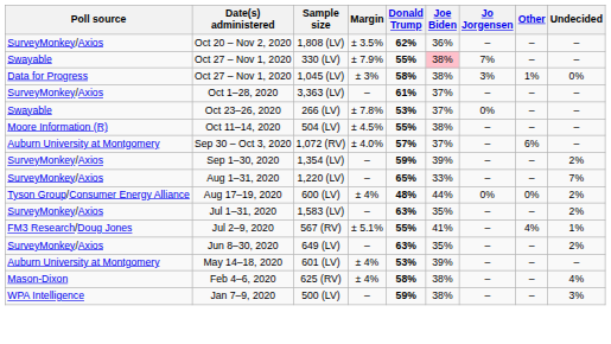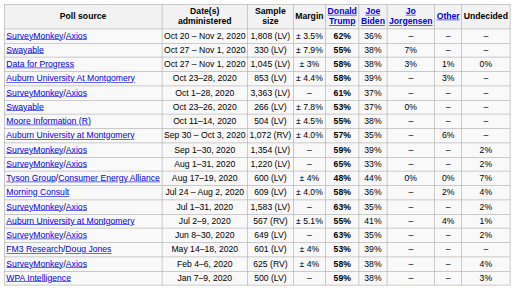330 (LV) | Joe Biden: pink background -> no background
+ row: Auburn University At Montgomery | Oct 23–28, 2020 | 853 (LV) | ± 4.4% | 58% | 39% | – | 3% | –
1,072 (RV) | Joe Biden: 37% -> 35%
1,220 (LV) | Undecided: 7% -> 2%
600 (LV) | Undecided: 2% -> 7%
+ row: Morning Consult | Jul 24 – Aug 2, 2020 | 609 (LV) | ± 4.0% | 58% | 36% | – | 2% | 4%
567 (RV) | Poll source: FM3 Research/Doug Jones -> Auburn University at Montgomery
601 (LV) | Poll source: Auburn University at Montgomery -> FM3 Research/Doug Jones
625 (RV) | Poll source: Mason-Dixon -> SurveyMonkey/Axios
